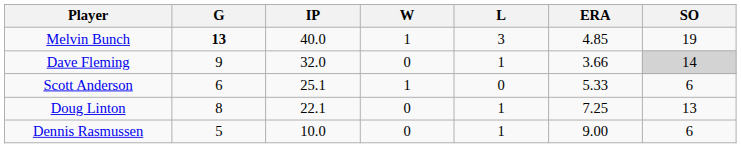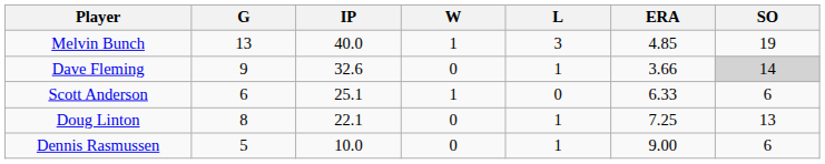Melvin Bunch | G: bold -> normal
Dave Fleming | IP: 32.0 -> 32.6
Scott Anderson | ERA: 5.33 -> 6.33
